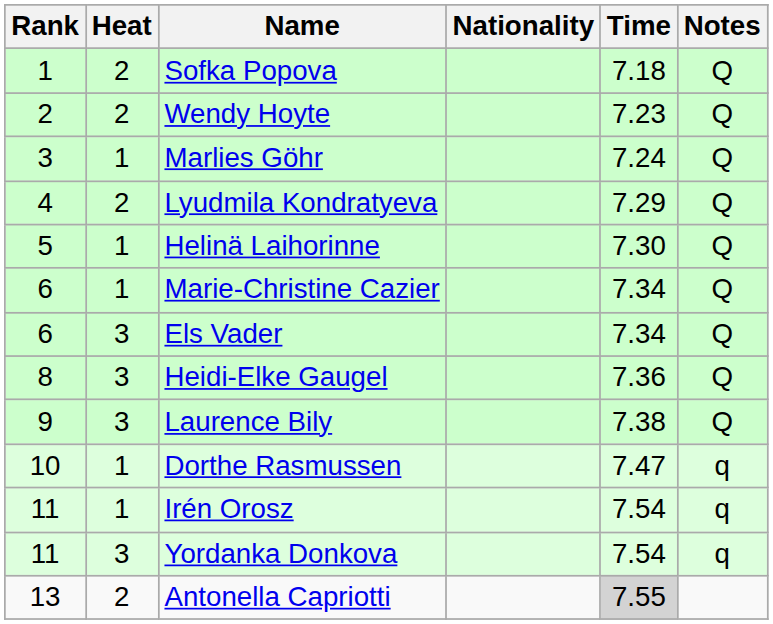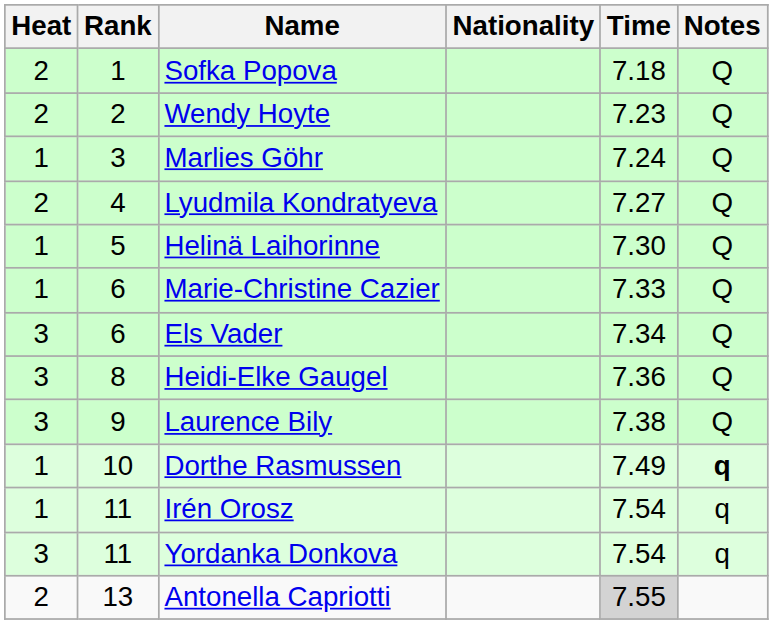columns swapped: Rank <-> Heat
Lyudmila Kondratyeva | Time: 7.29 -> 7.27
Marie-Christine Cazier | Time: 7.34 -> 7.33
Dorthe Rasmussen | Time: 7.47 -> 7.49
Dorthe Rasmussen | Notes: normal -> bold
